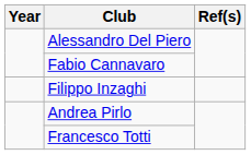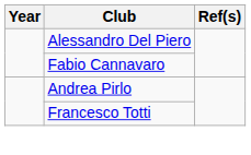- row: Filippo Inzaghi
